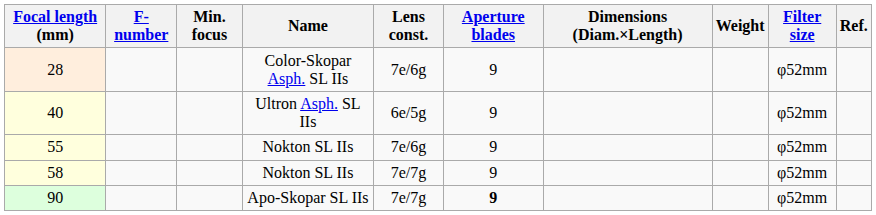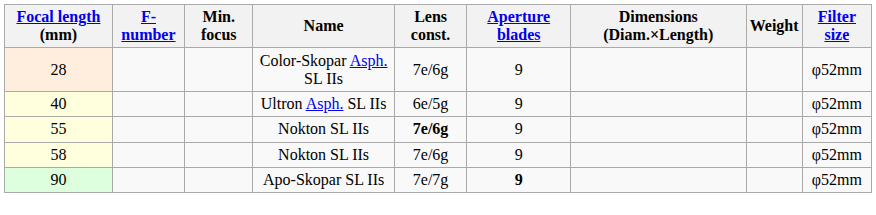- column: Ref.
55 | Lens const.: normal -> bold
58 | Lens const.: 7e/7g -> 7e/6g
